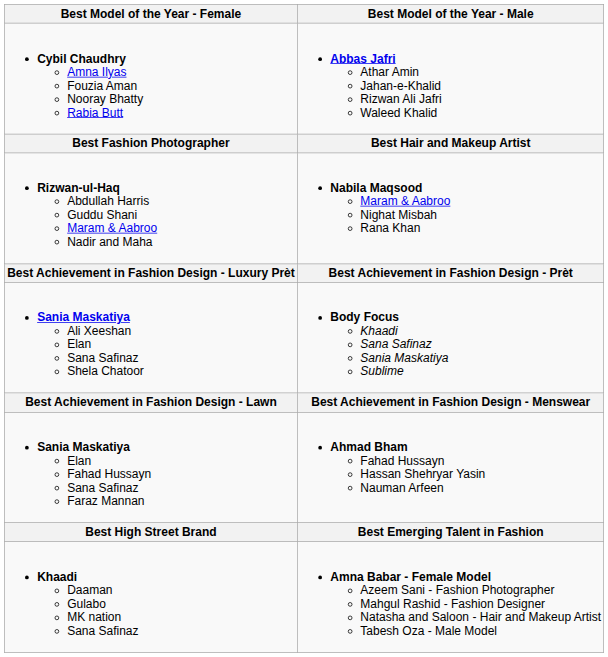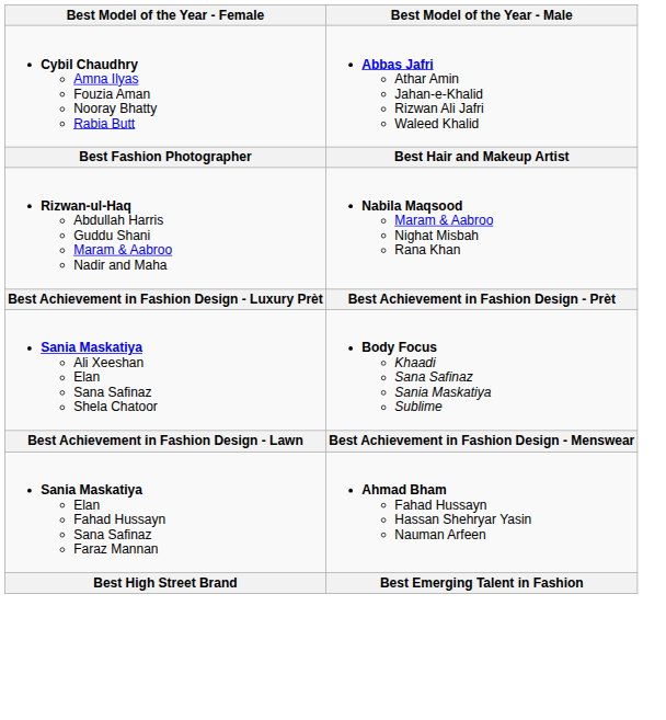- row: Khaadi Daaman Gulabo MK nation Sana Safinaz | Amna Babar - Female Model Azeem Sani - Fashion Photographer Mahgul Rashid - Fashion Designer Natasha and Saloon - Hair and Makeup Artist Tabesh Oza - Male Model
